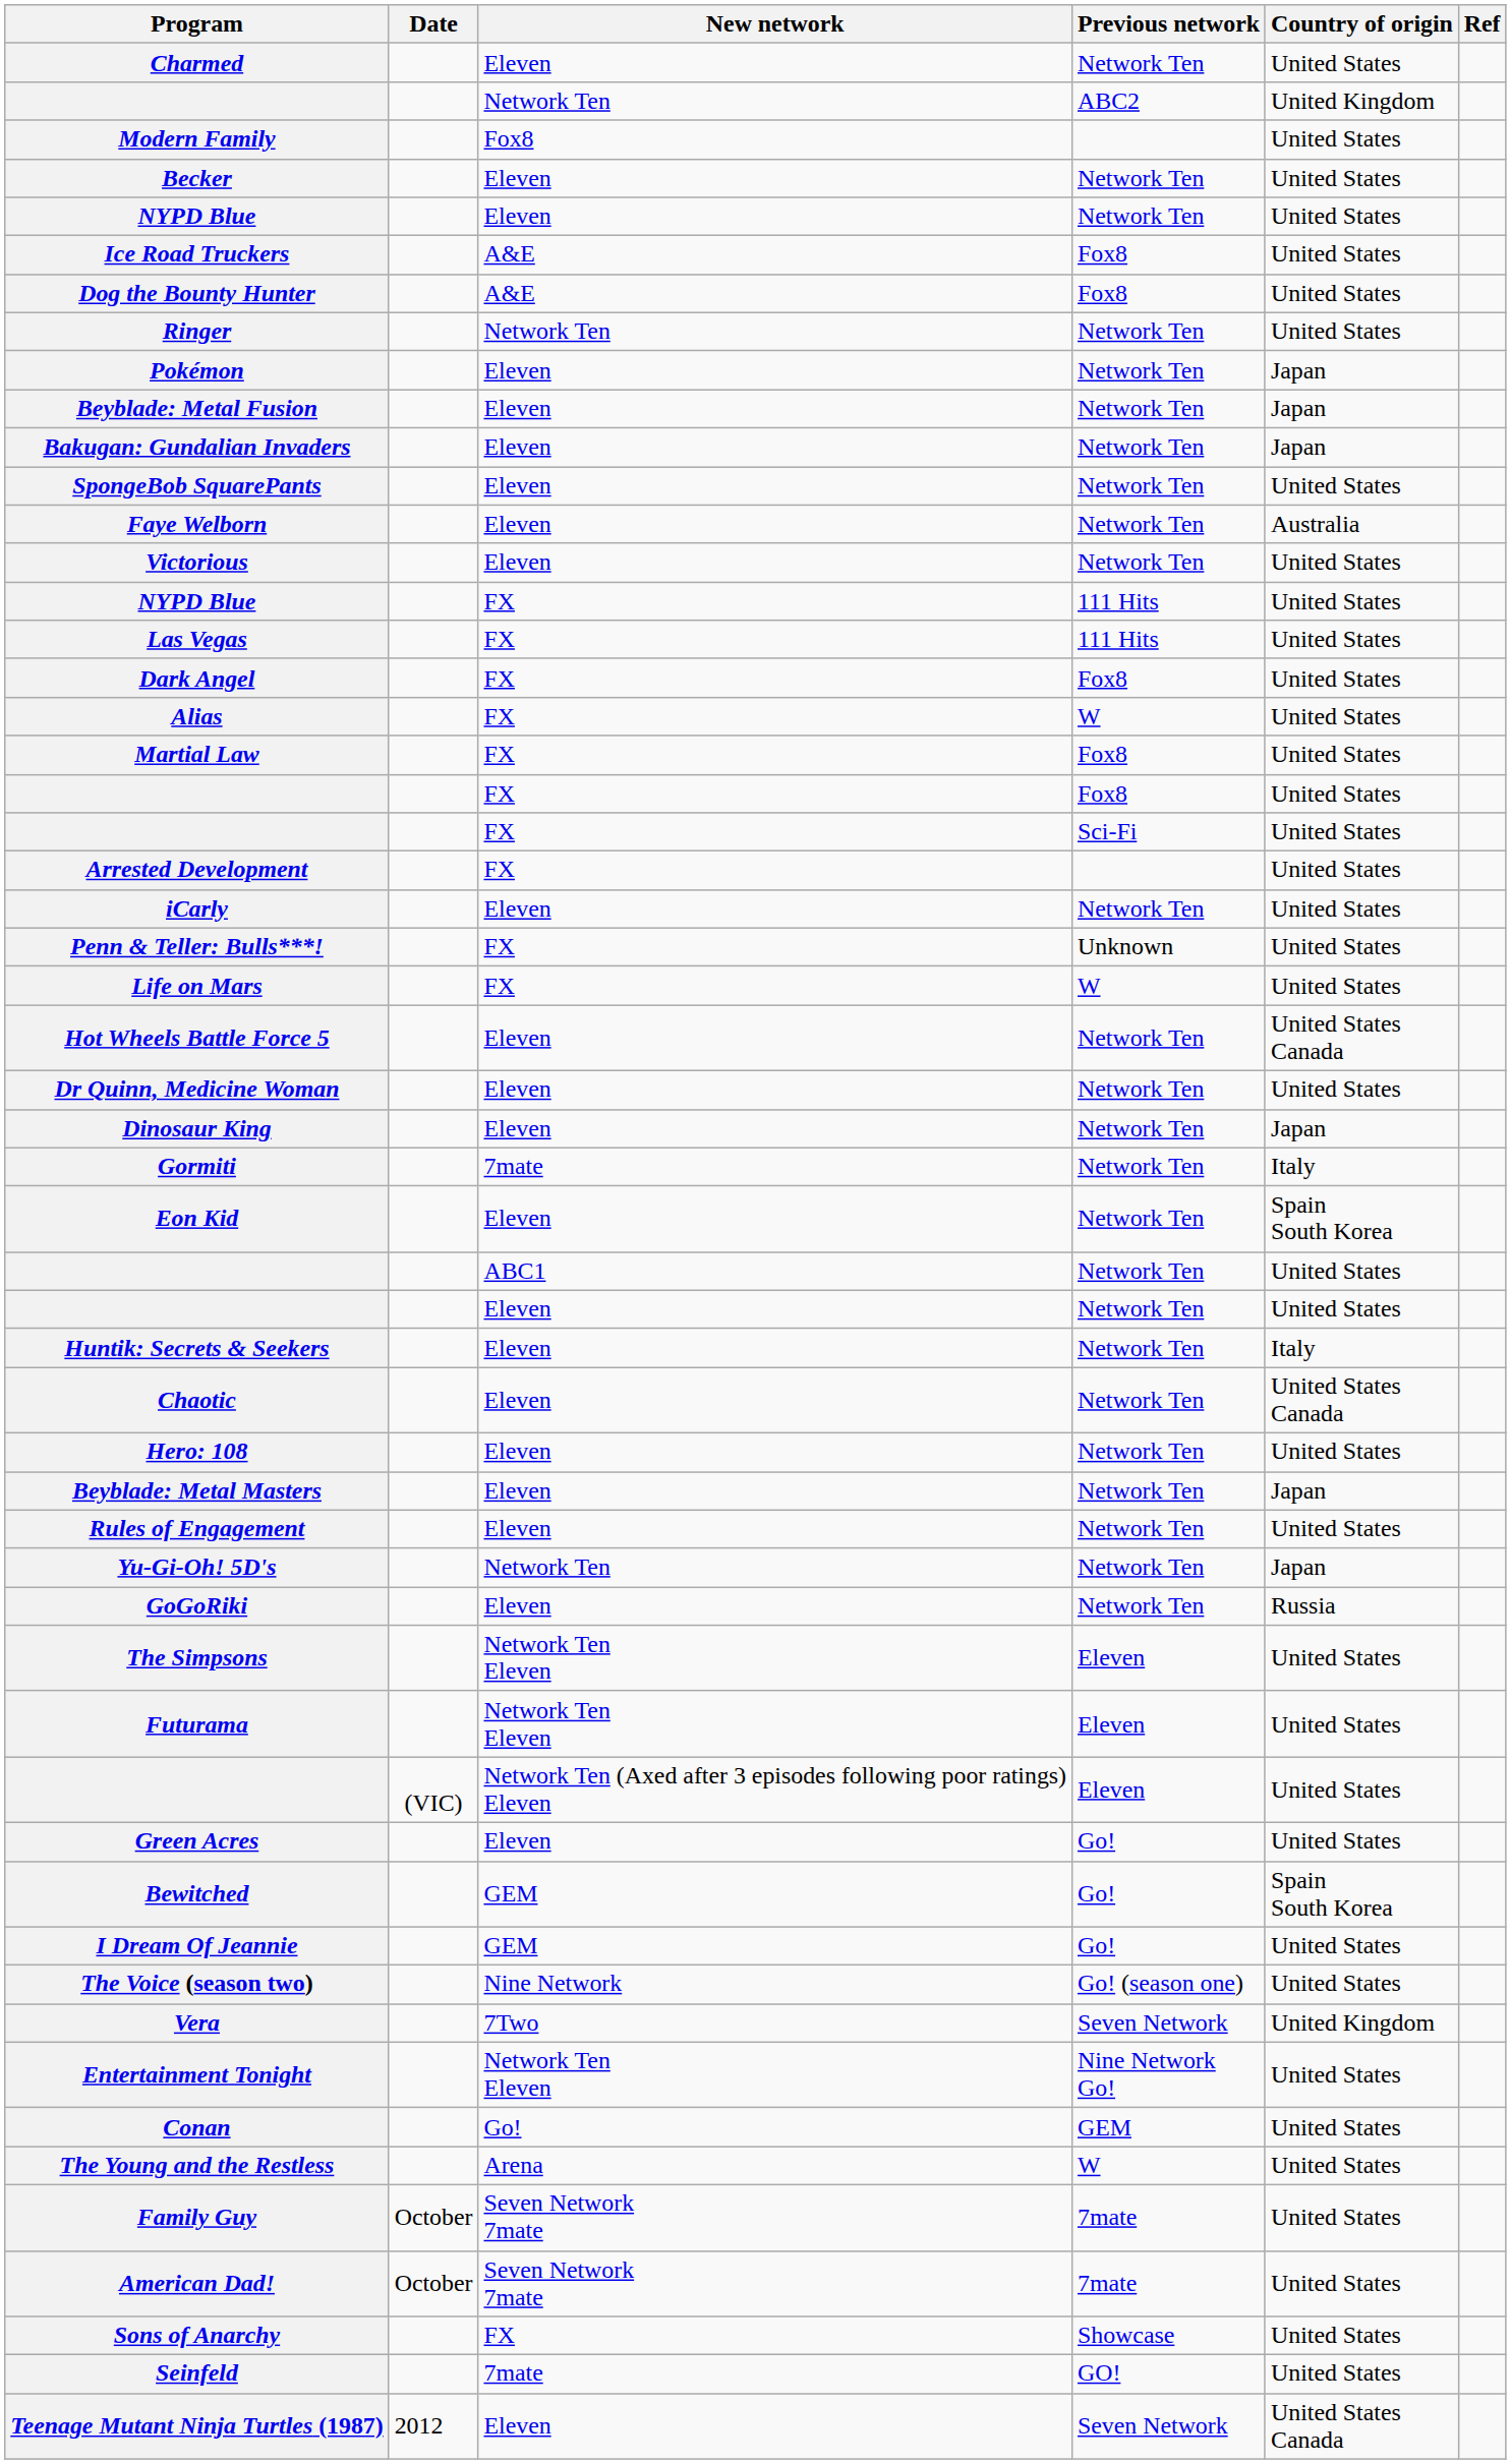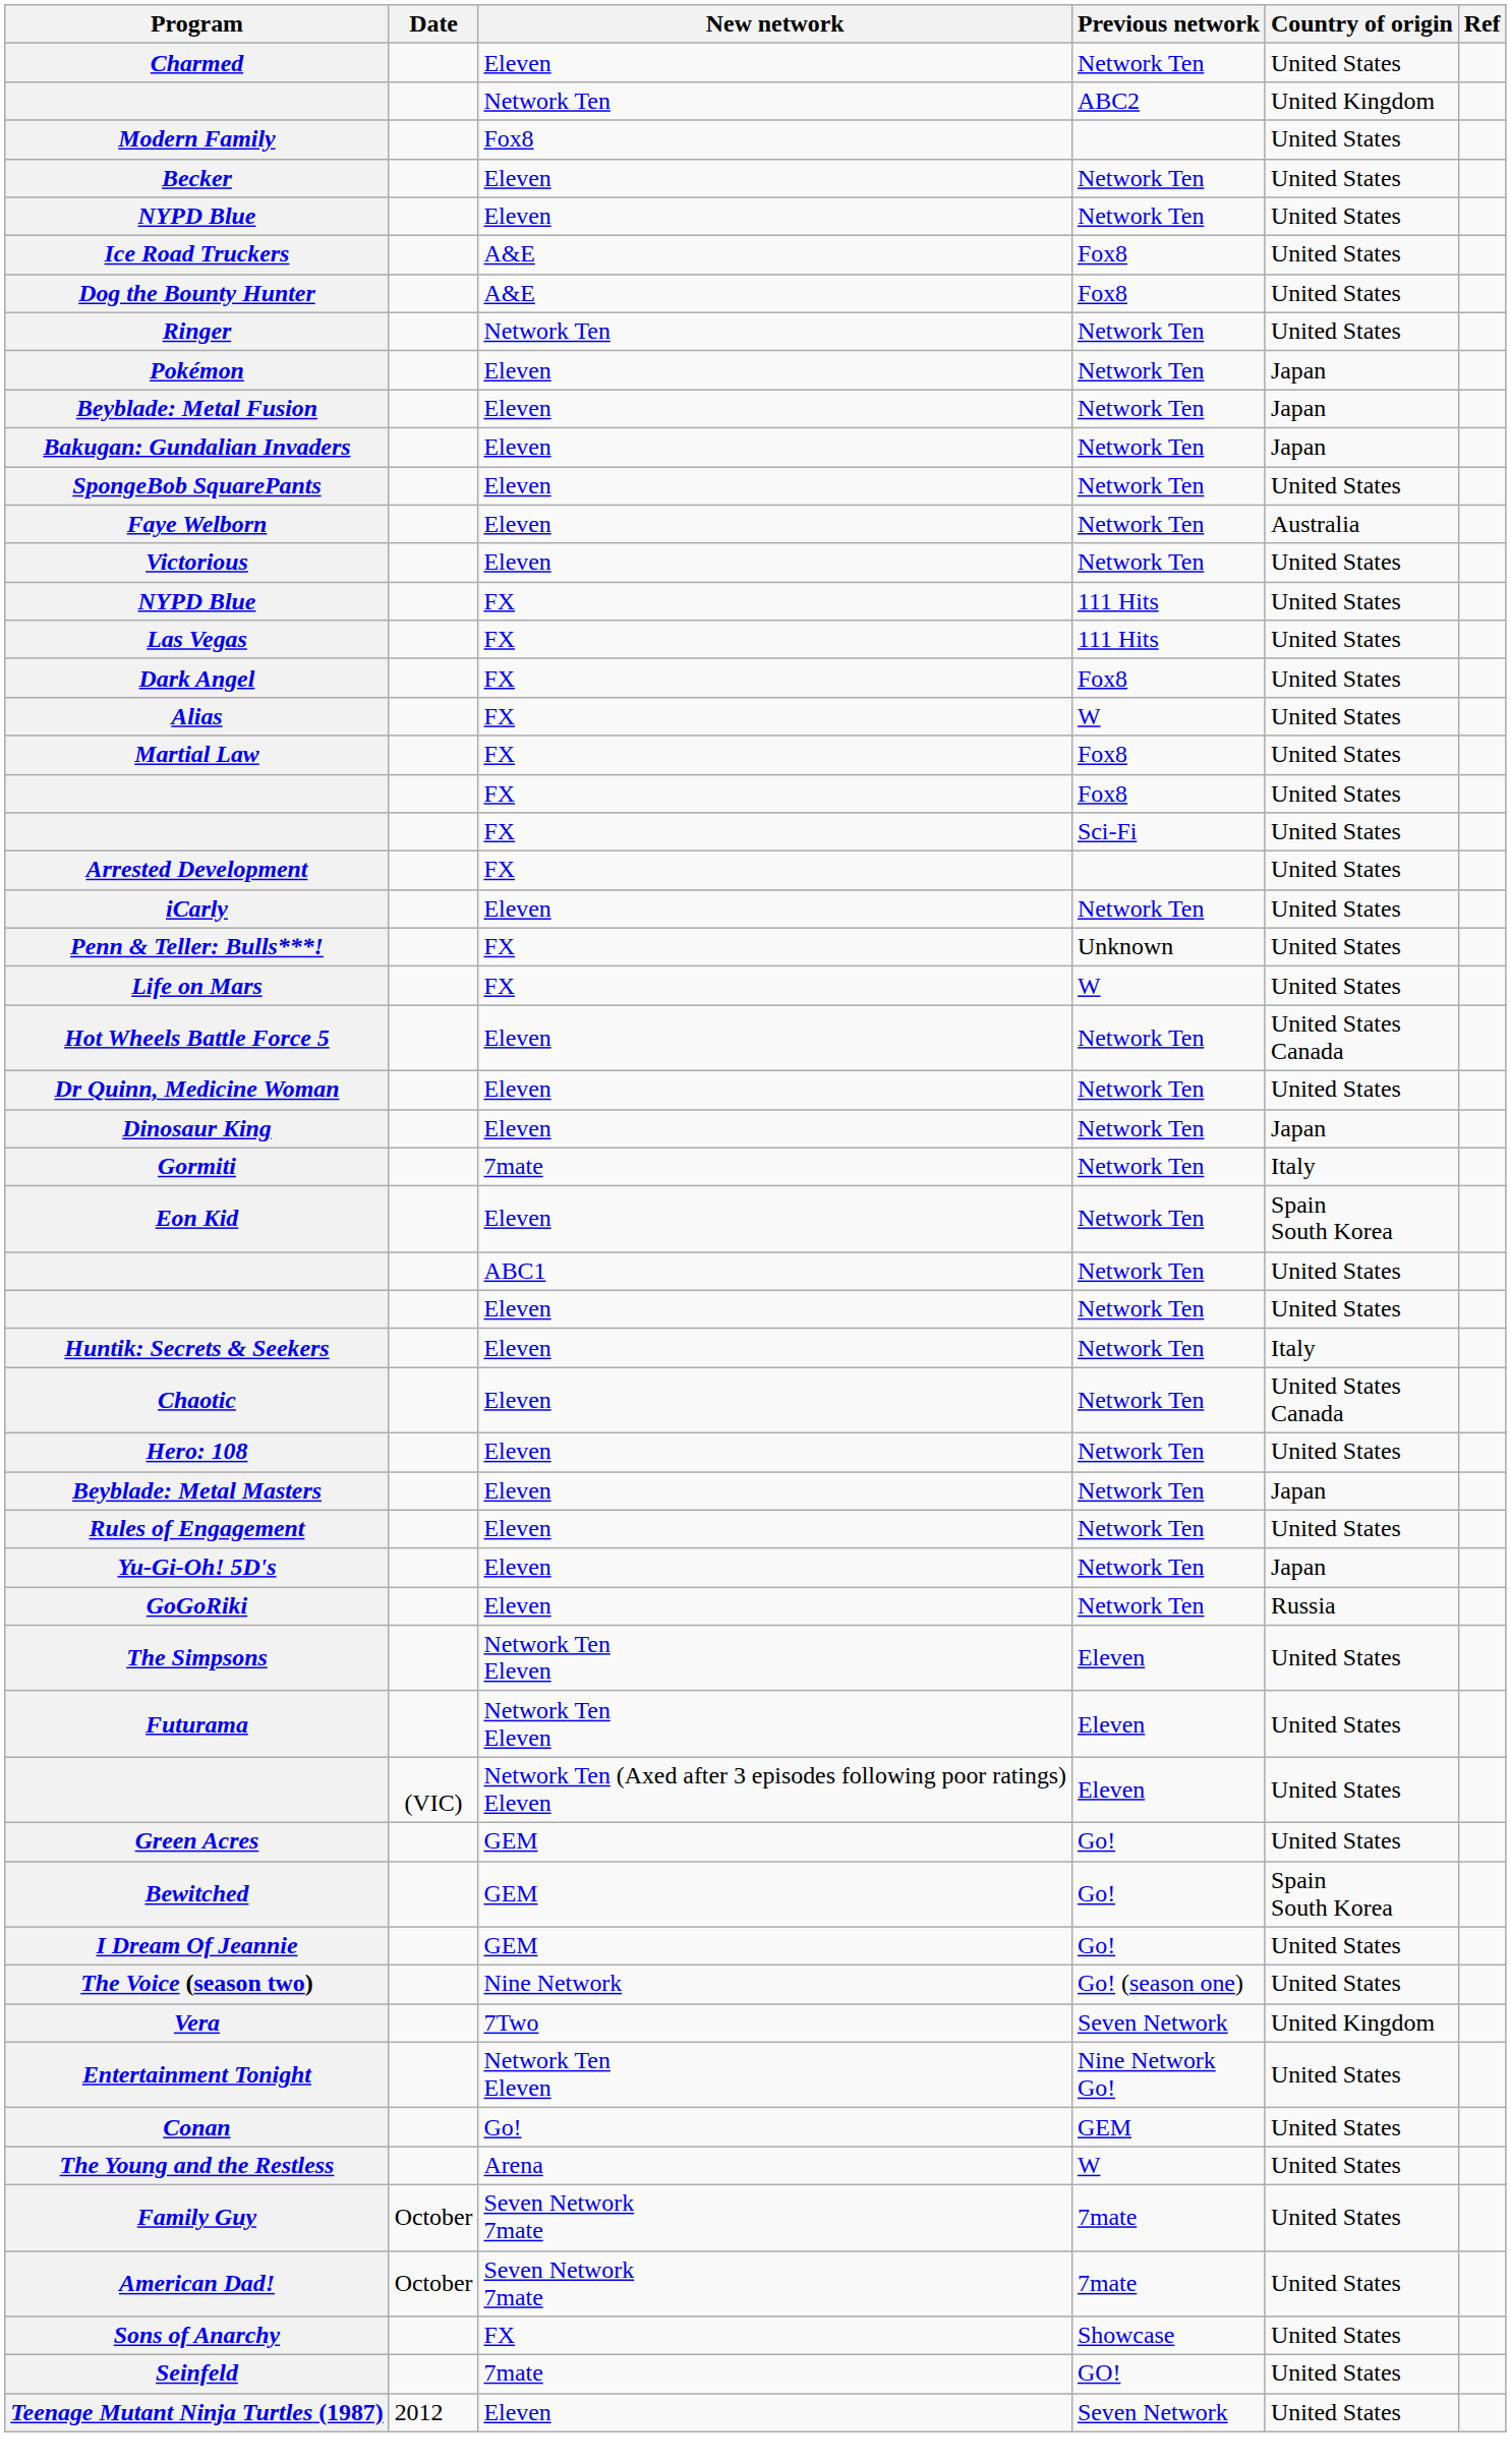Yu-Gi-Oh! 5D's | New network: Network Ten -> Eleven
Green Acres | New network: Eleven -> GEM
Teenage Mutant Ninja Turtles (1987) | Country of origin: United States Canada -> United States
